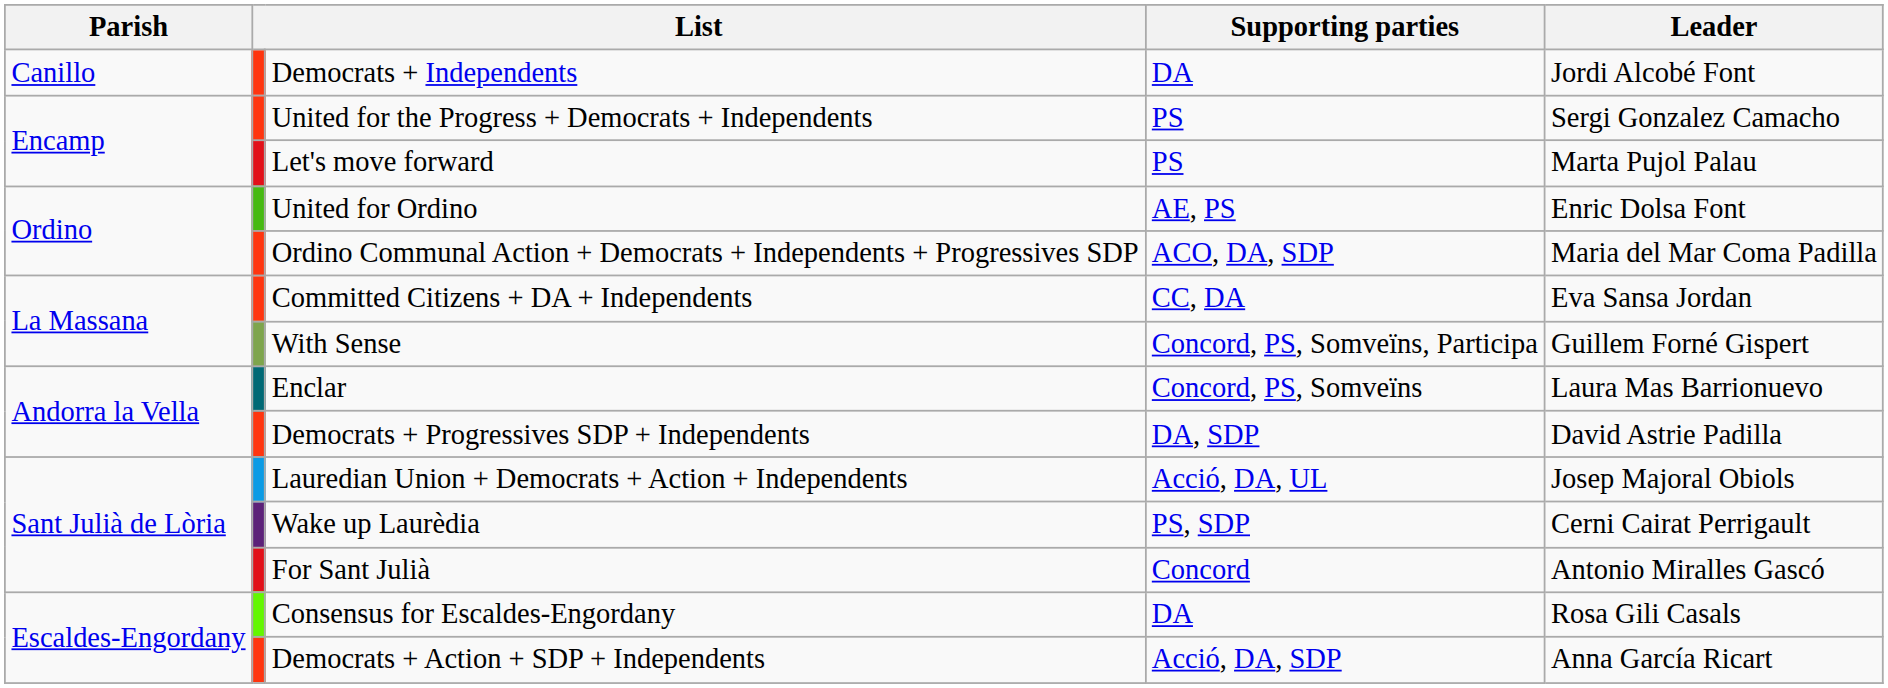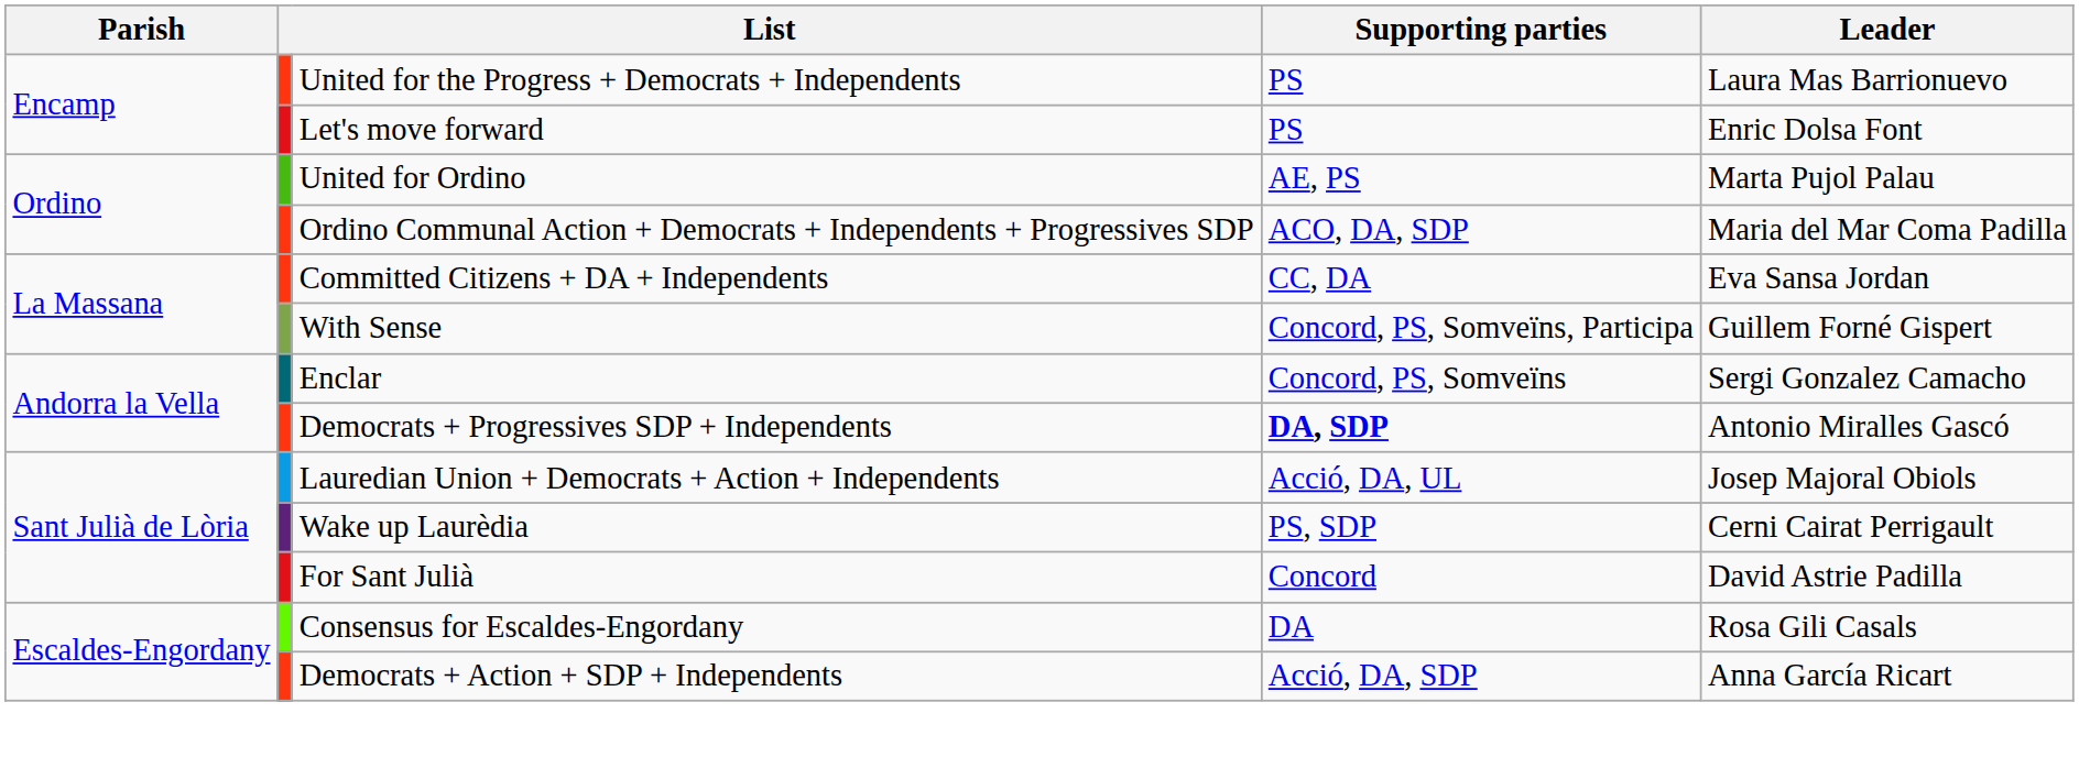- row: Canillo | Democrats + Independents | DA | Jordi Alcobé Font
United for the Progress + Democrats + Independents | Leader: Sergi Gonzalez Camacho -> Laura Mas Barrionuevo
Let's move forward | Leader: Marta Pujol Palau -> Enric Dolsa Font
United for Ordino | Leader: Enric Dolsa Font -> Marta Pujol Palau
Enclar | Leader: Laura Mas Barrionuevo -> Sergi Gonzalez Camacho
Democrats + Progressives SDP + Independents | Supporting parties: normal -> bold
Democrats + Progressives SDP + Independents | Leader: David Astrie Padilla -> Antonio Miralles Gascó
For Sant Julià | Leader: Antonio Miralles Gascó -> David Astrie Padilla
